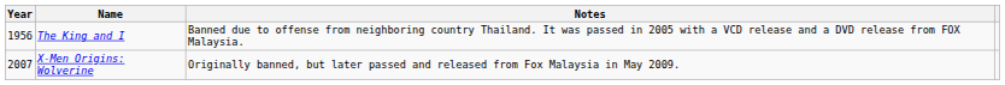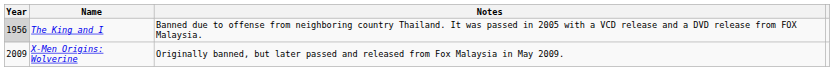The King and I | Year: no background -> lightgrey background
X-Men Origins: Wolverine | Year: 2007 -> 2009
